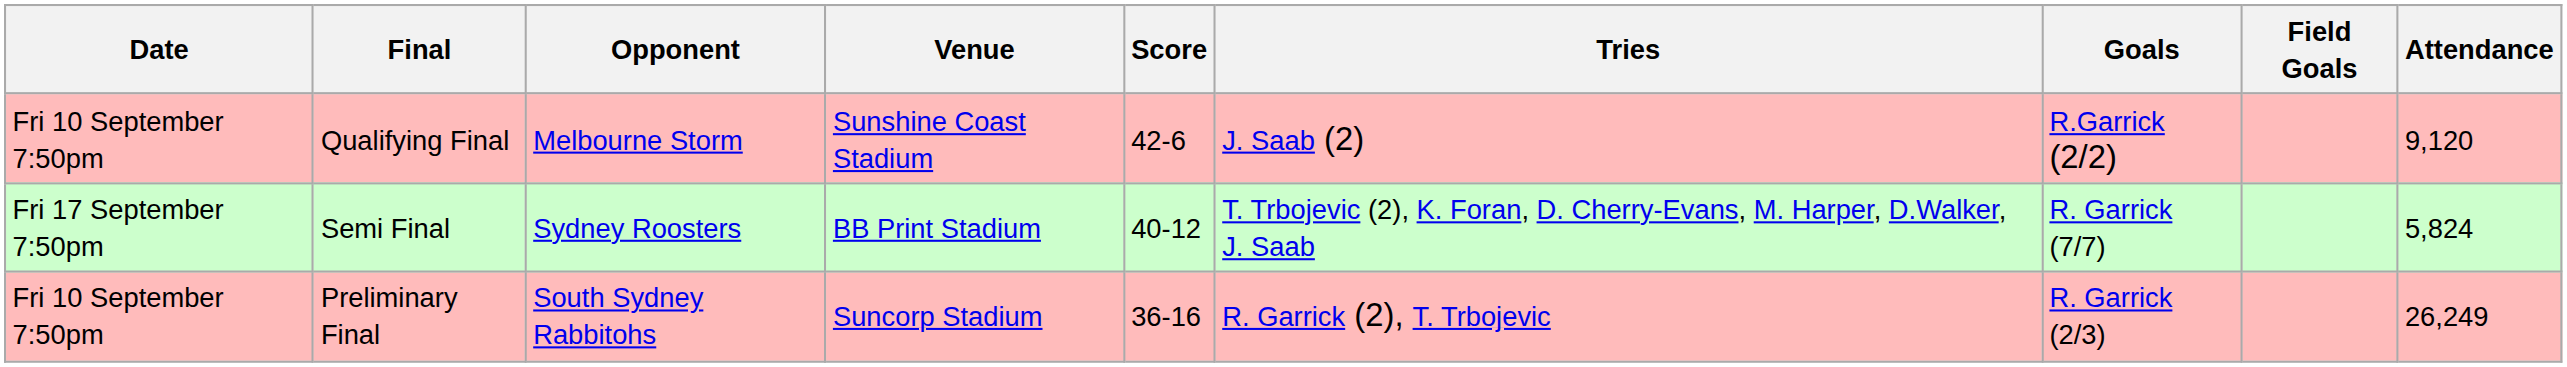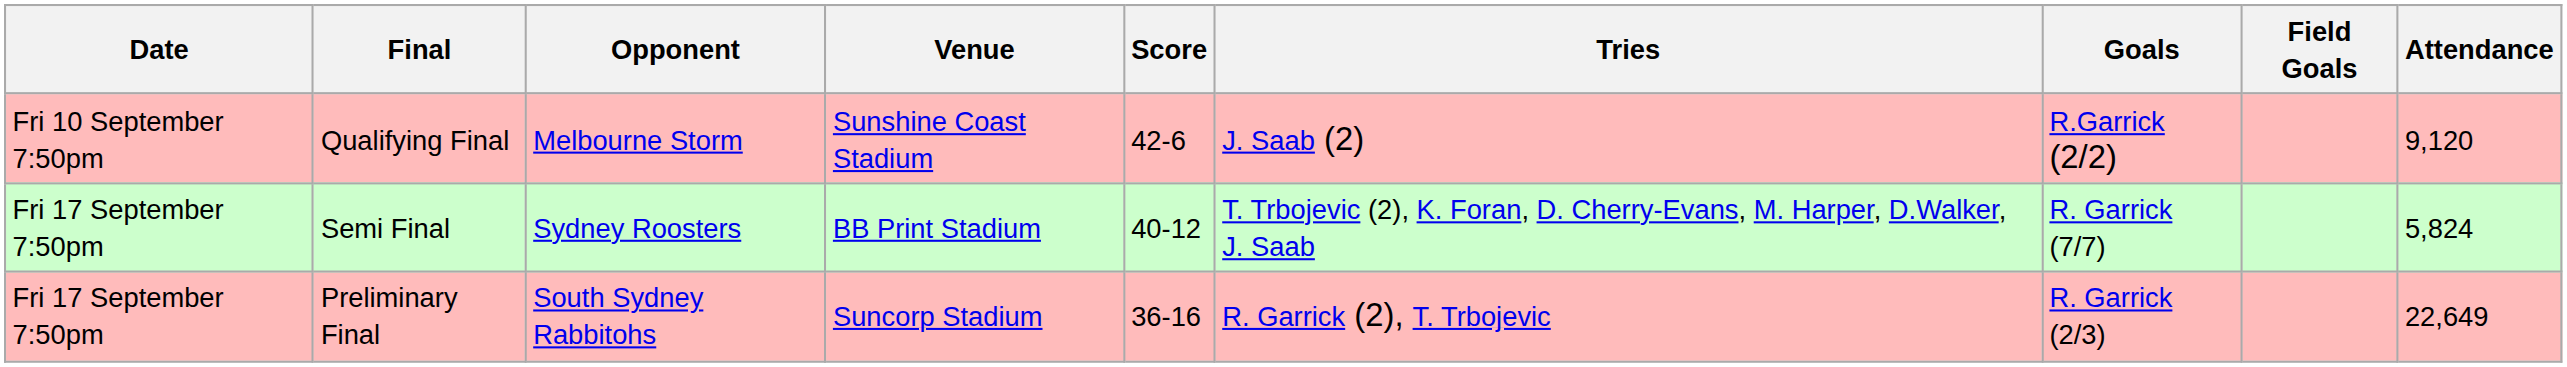Preliminary Final | Date: Fri 10 September 7:50pm -> Fri 17 September 7:50pm
Preliminary Final | Attendance: 26,249 -> 22,649
